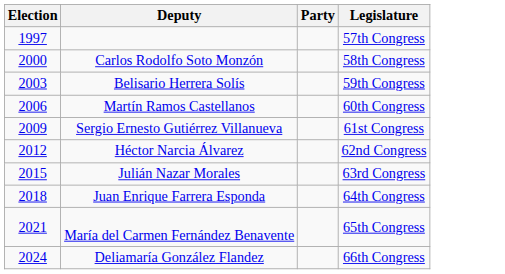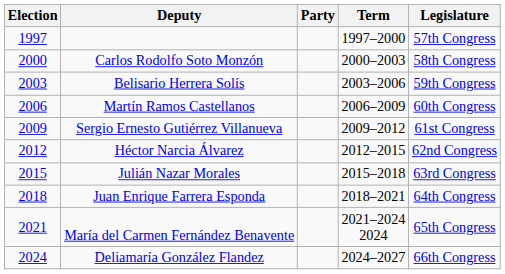+ column: Term | 1997–2000 | 2000–2003 | 2003–2006 | 2006–2009 | 2009–2012 | 2012–2015 | 2015–2018 | 2018–2021 | 2021–2024 2024 | 2024–2027
